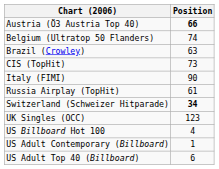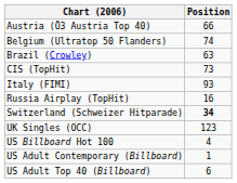Austria (Ö3 Austria Top 40) | Position: bold -> normal
Italy (FIMI) | Position: 90 -> 93
Russia Airplay (TopHit) | Position: 61 -> 16
